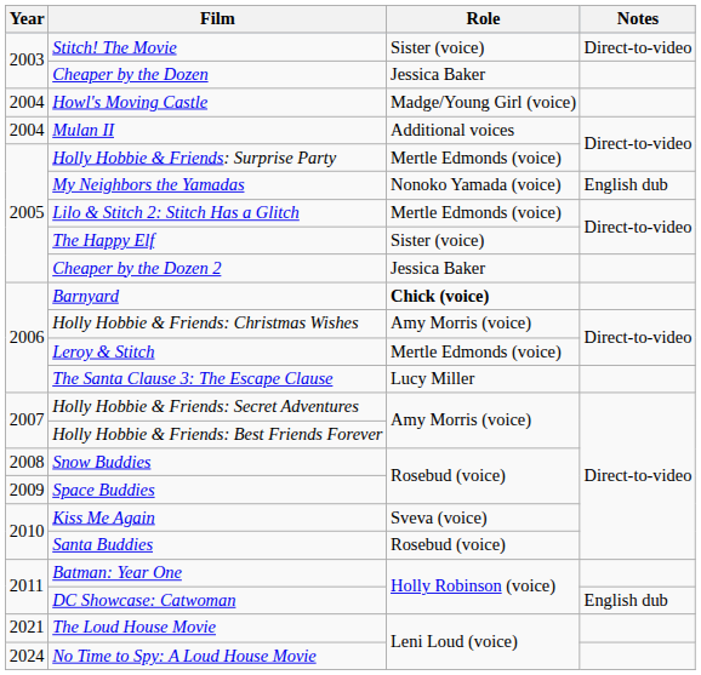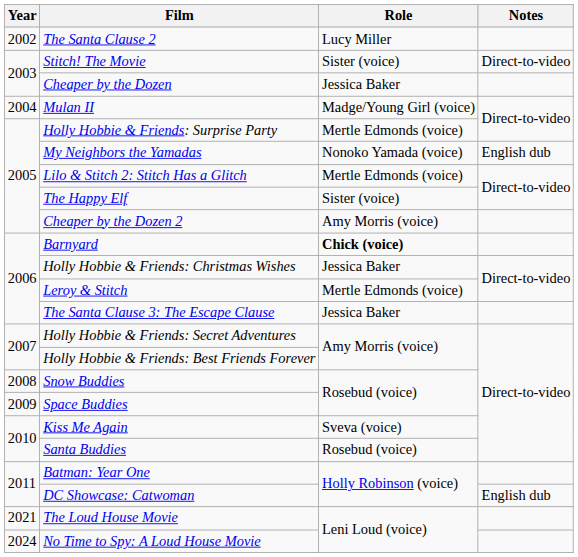+ row: 2002 | The Santa Clause 2 | Lucy Miller
- row: 2004 | Howl's Moving Castle | Madge/Young Girl (voice)
Mulan II | Role: Additional voices -> Madge/Young Girl (voice)
Cheaper by the Dozen 2 | Role: Jessica Baker -> Amy Morris (voice)
Holly Hobbie & Friends: Christmas Wishes | Role: Amy Morris (voice) -> Jessica Baker
The Santa Clause 3: The Escape Clause | Role: Lucy Miller -> Jessica Baker
